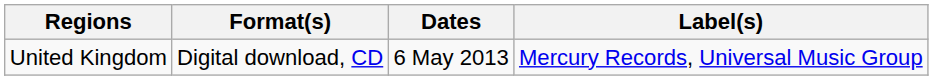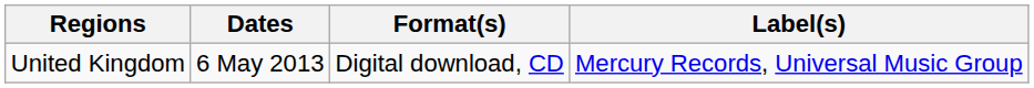columns swapped: Dates <-> Format(s)
